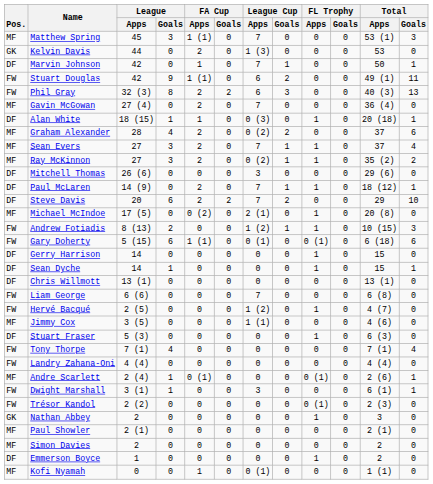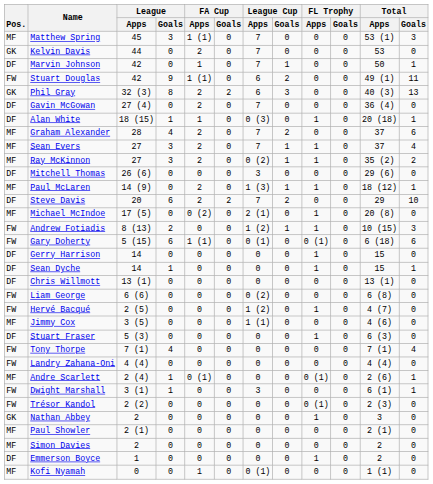Kelvin Davis | League Cup / Apps: 1 (3) -> 7
Phil Gray | Pos.: FW -> GK
Gavin McGowan | Pos.: MF -> DF
Graham Alexander | League Cup / Apps: 0 (2) -> 7
Paul McLaren | Pos.: DF -> MF
Paul McLaren | League Cup / Apps: 7 -> 1 (3)
Liam George | League Cup / Apps: 7 -> 0 (2)
